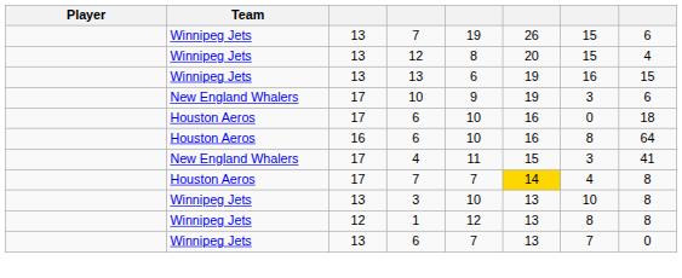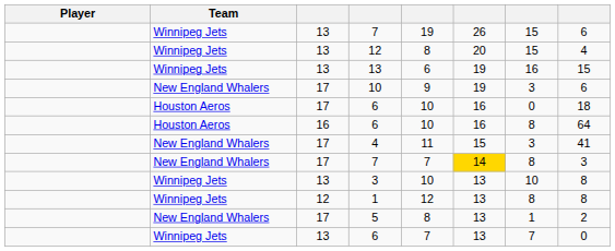17 / 7 | Team: Houston Aeros -> New England Whalers
17 / 7 | column 7: 4 -> 8
17 / 7 | column 8: 8 -> 3
+ row: New England Whalers | 17 | 5 | 8 | 13 | 1 | 2
